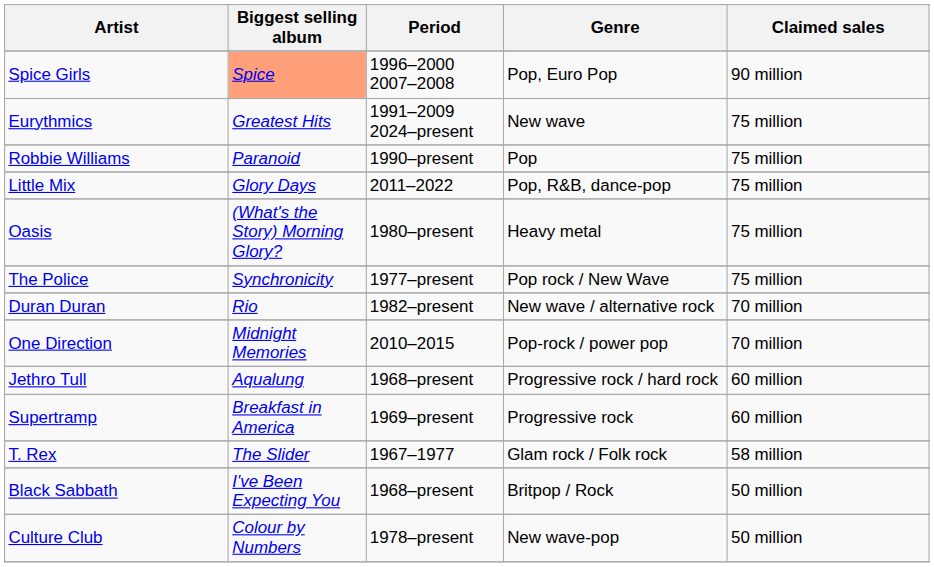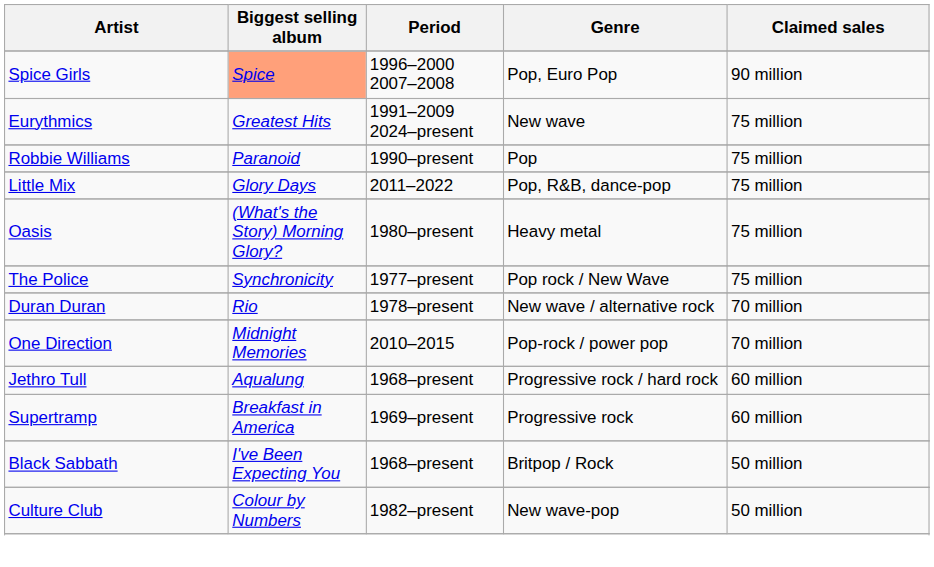Duran Duran | Period: 1982–present -> 1978–present
- row: T. Rex | The Slider | 1967–1977 | Glam rock / Folk rock | 58 million
Culture Club | Period: 1978–present -> 1982–present
